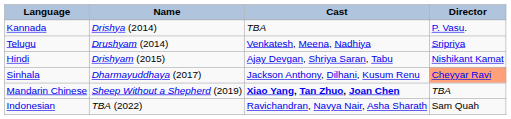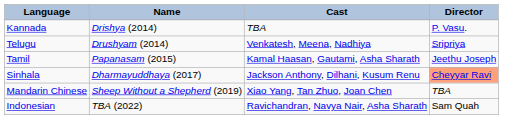+ row: Tamil | Papanasam (2015) | Kamal Haasan, Gautami, Asha Sharath | Jeethu Joseph
- row: Hindi | Drishyam (2015) | Ajay Devgan, Shriya Saran, Tabu | Nishikant Kamat
Mandarin Chinese | Cast: bold -> normal
